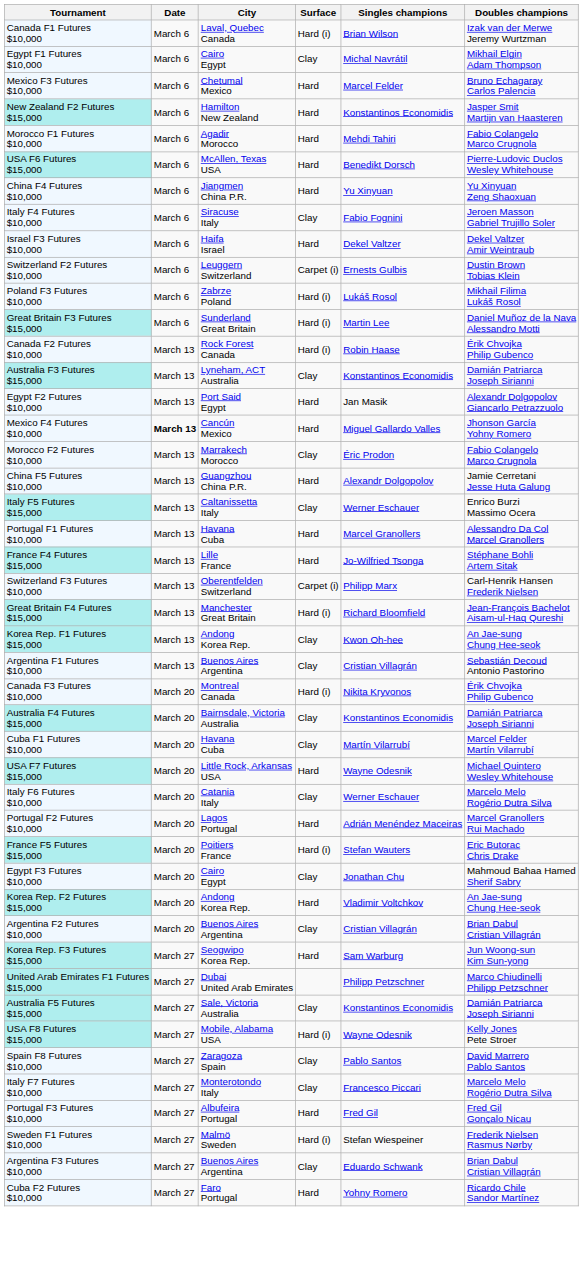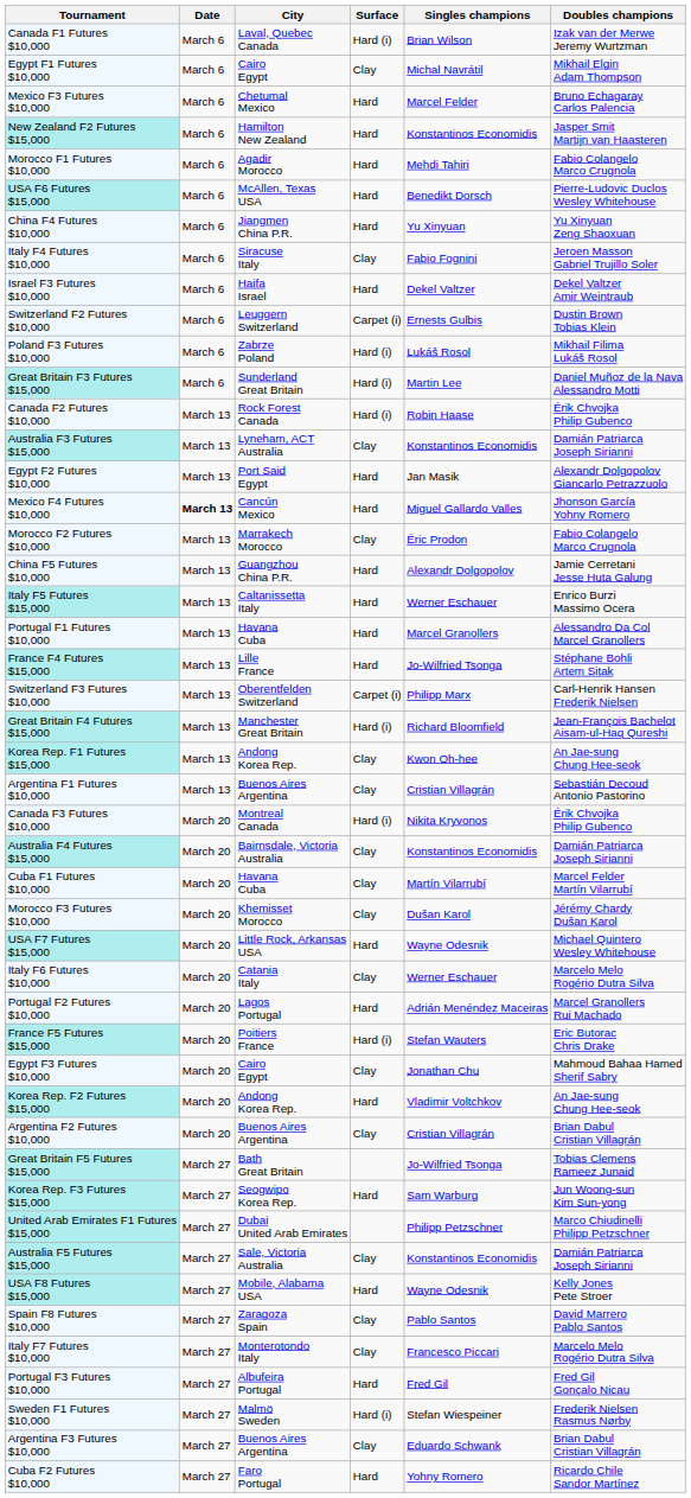Italy F5 Futures $15,000 | Surface: Clay -> Hard
+ row: Morocco F3 Futures $10,000 | March 20 | Khemisset Morocco | Clay | Dušan Karol | Jérémy Chardy Dušan Karol
+ row: Great Britain F5 Futures $15,000 | March 27 | Bath Great Britain | Jo-Wilfried Tsonga | Tobias Clemens Rameez Junaid
USA F8 Futures $15,000 | Surface: Hard (i) -> Hard
